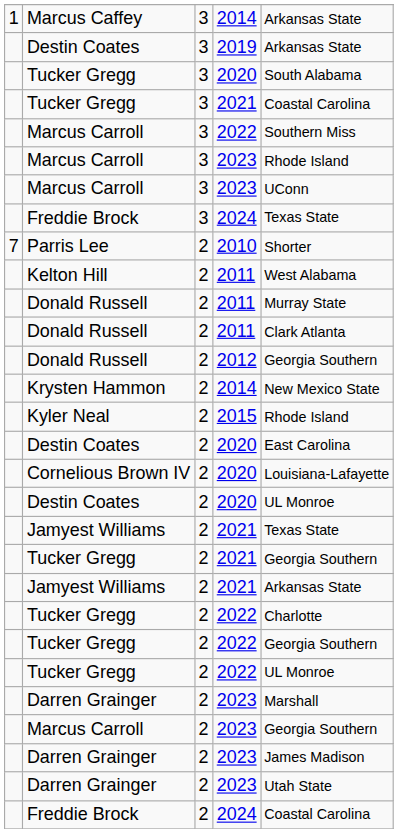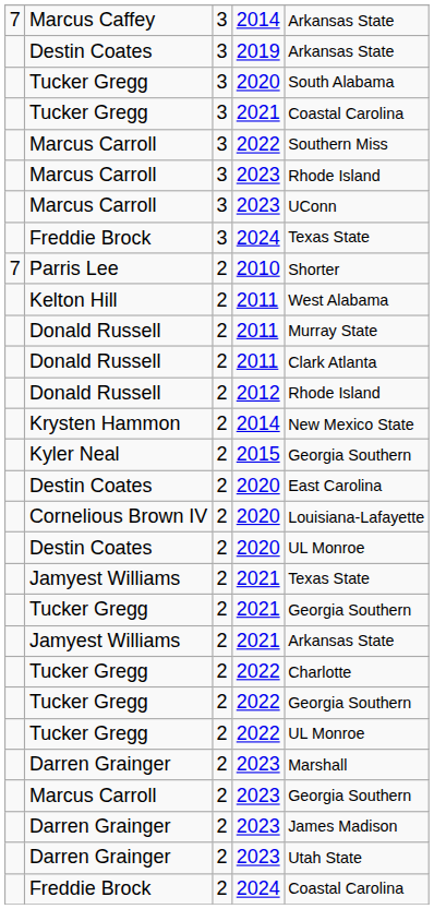Marcus Caffey | column 1: 1 -> 7
Donald Russell / 2012 | column 5: Georgia Southern -> Rhode Island
Kyler Neal | column 5: Rhode Island -> Georgia Southern
